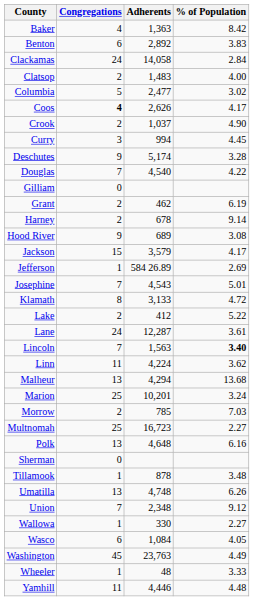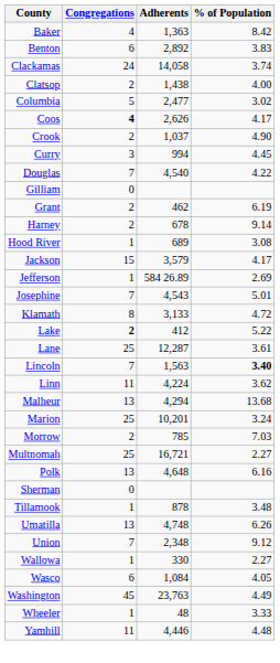Clackamas | % of Population: 2.84 -> 3.74
Clatsop | Adherents: 1,483 -> 1,438
- row: Deschutes | 9 | 5,174 | 3.28
Hood River | Congregations: 9 -> 1
Lake | Congregations: normal -> bold
Lane | Congregations: 24 -> 25
Multnomah | Adherents: 16,723 -> 16,721
